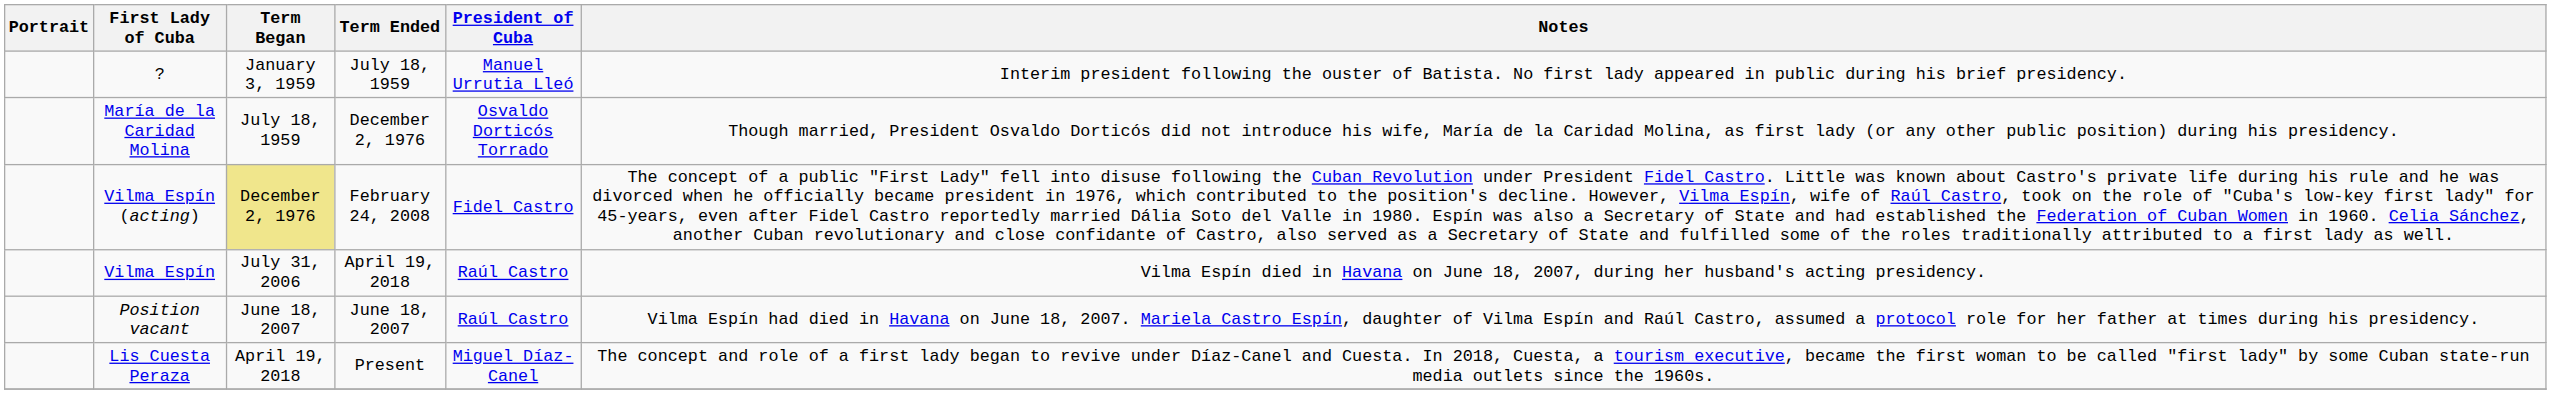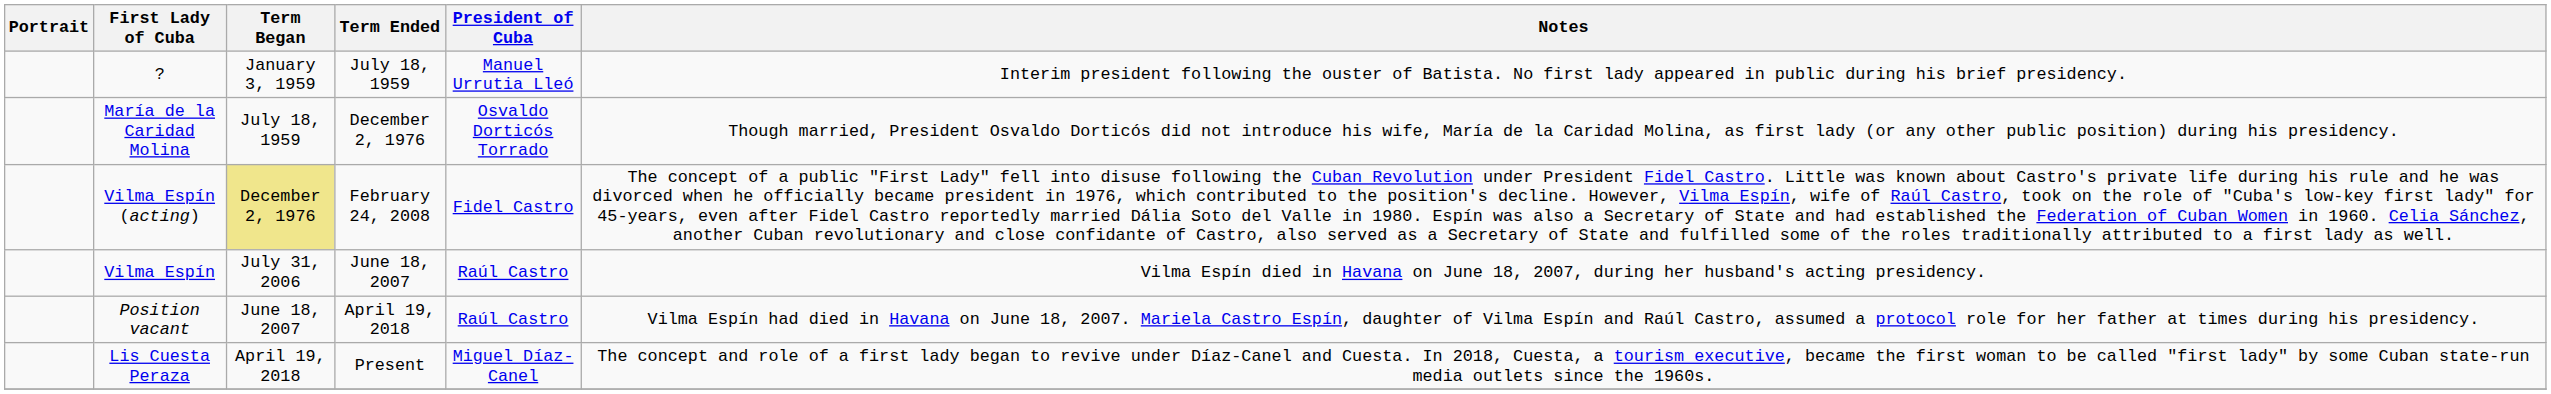Vilma Espín | Term Ended: April 19, 2018 -> June 18, 2007
Position vacant | Term Ended: June 18, 2007 -> April 19, 2018
